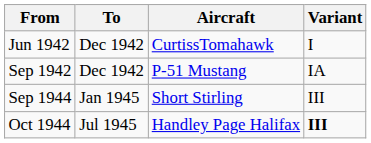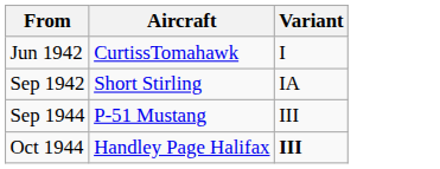- column: To | Dec 1942 | Dec 1942 | Jan 1945 | Jul 1945
Sep 1942 | Aircraft: P-51 Mustang -> Short Stirling
Sep 1944 | Aircraft: Short Stirling -> P-51 Mustang
